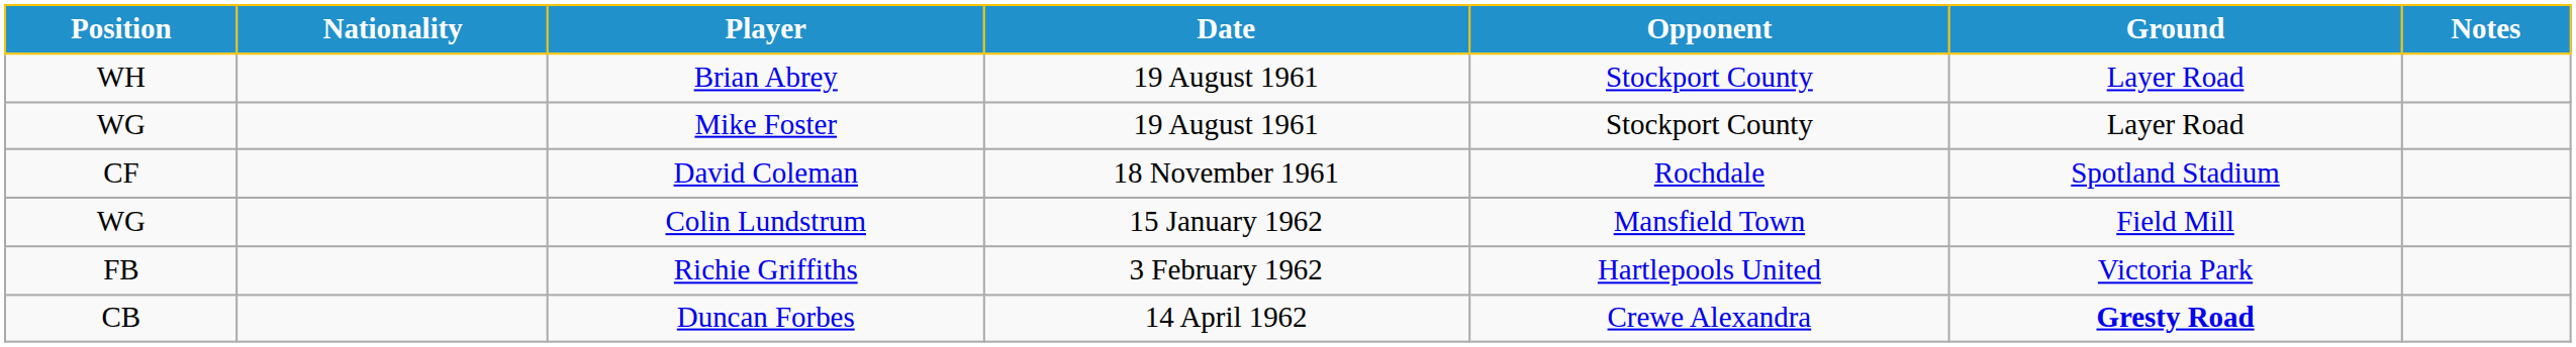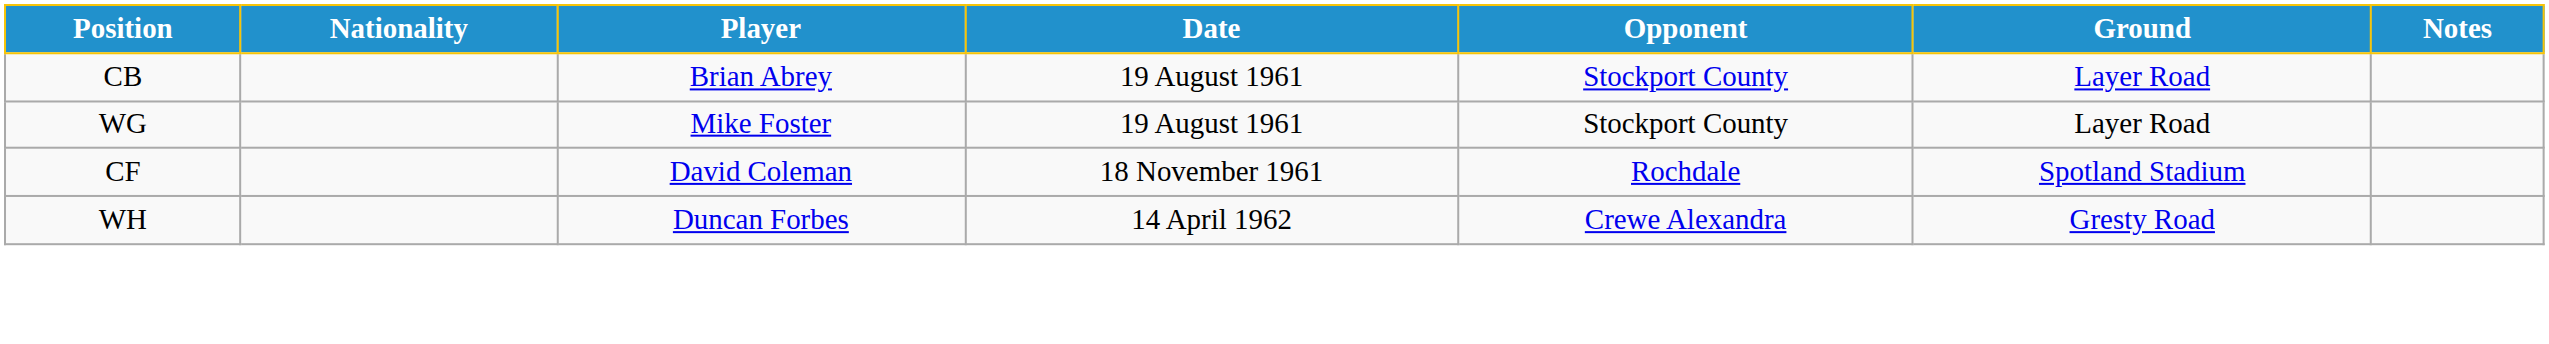Brian Abrey | Position: WH -> CB
- row: WG | Colin Lundstrum | 15 January 1962 | Mansfield Town | Field Mill
- row: FB | Richie Griffiths | 3 February 1962 | Hartlepools United | Victoria Park
Duncan Forbes | Position: CB -> WH
Duncan Forbes | Ground: bold -> normal
